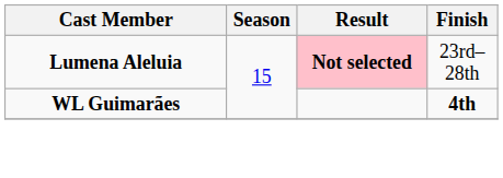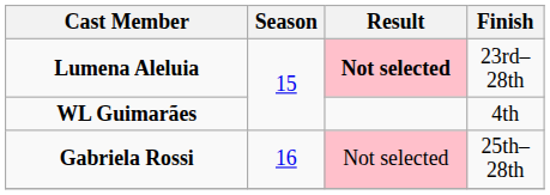WL Guimarães | Finish: bold -> normal
+ row: Gabriela Rossi | 16 | Not selected | 25th–28th
